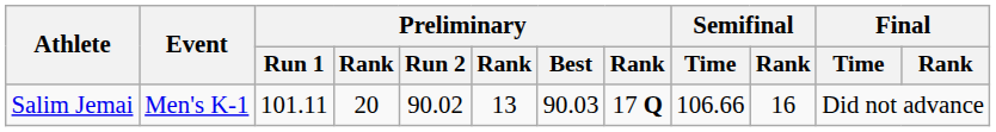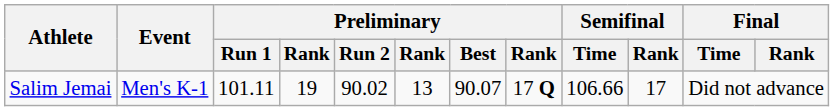Salim Jemai | column 4: 20 -> 19
Salim Jemai | Preliminary / Best: 90.03 -> 90.07
Salim Jemai | Semifinal / Rank: 16 -> 17
